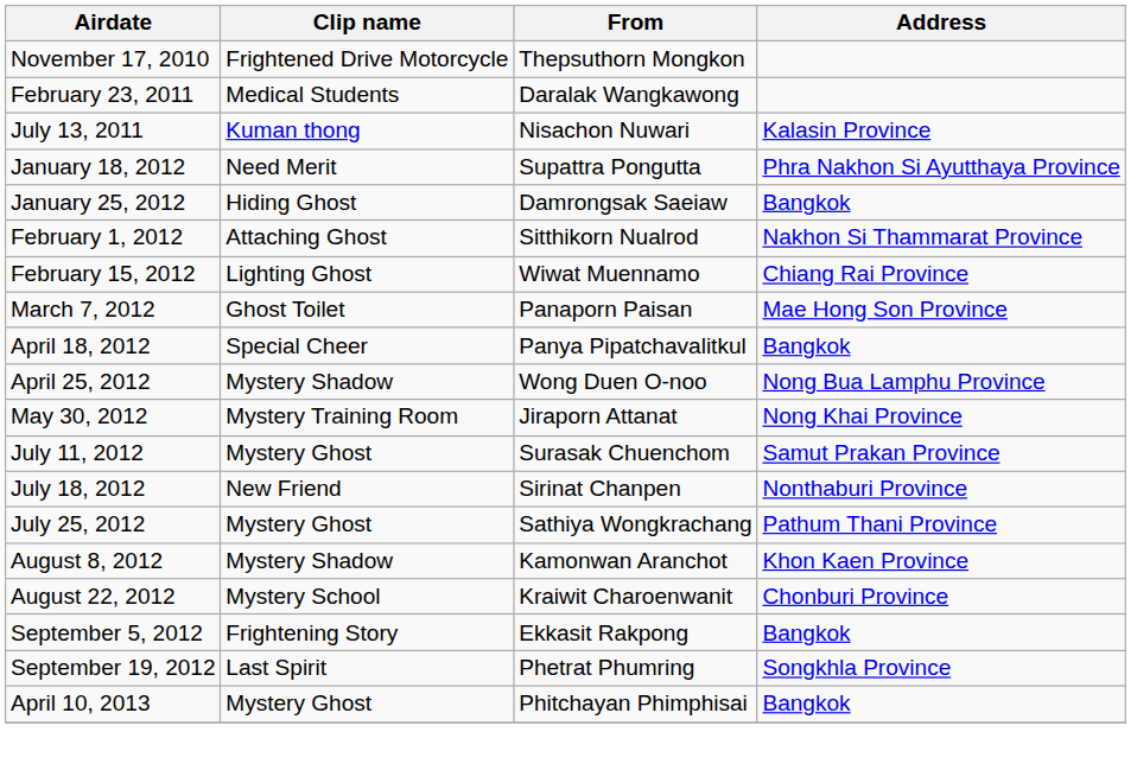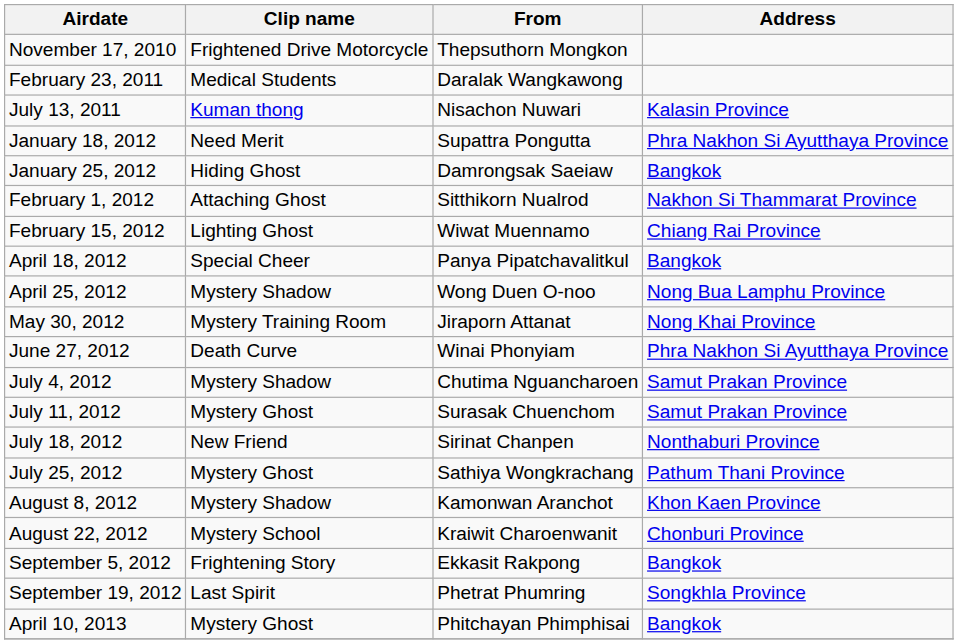- row: March 7, 2012 | Ghost Toilet | Panaporn Paisan | Mae Hong Son Province
+ row: June 27, 2012 | Death Curve | Winai Phonyiam | Phra Nakhon Si Ayutthaya Province
+ row: July 4, 2012 | Mystery Shadow | Chutima Nguancharoen | Samut Prakan Province
